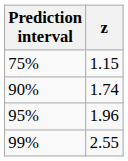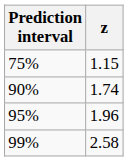99% | z: 2.55 -> 2.58
